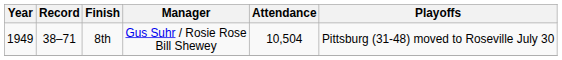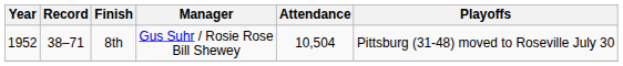8th | Year: 1949 -> 1952
